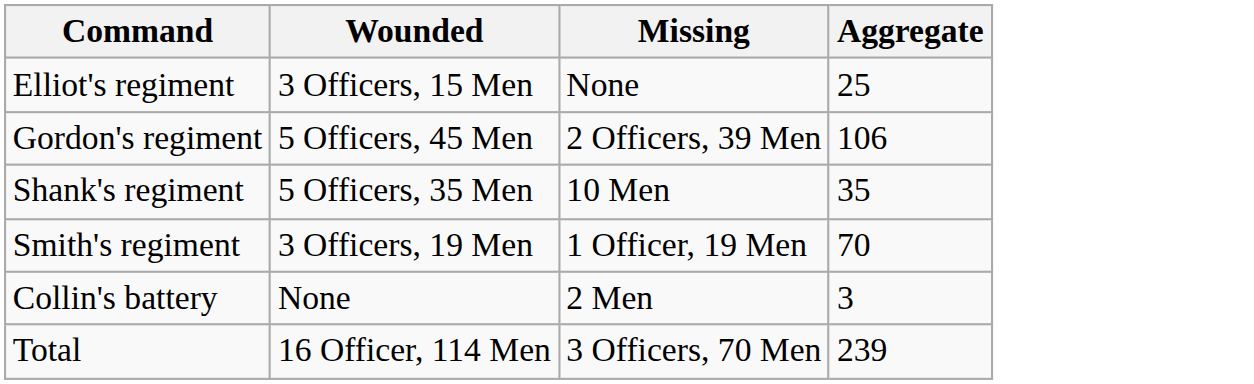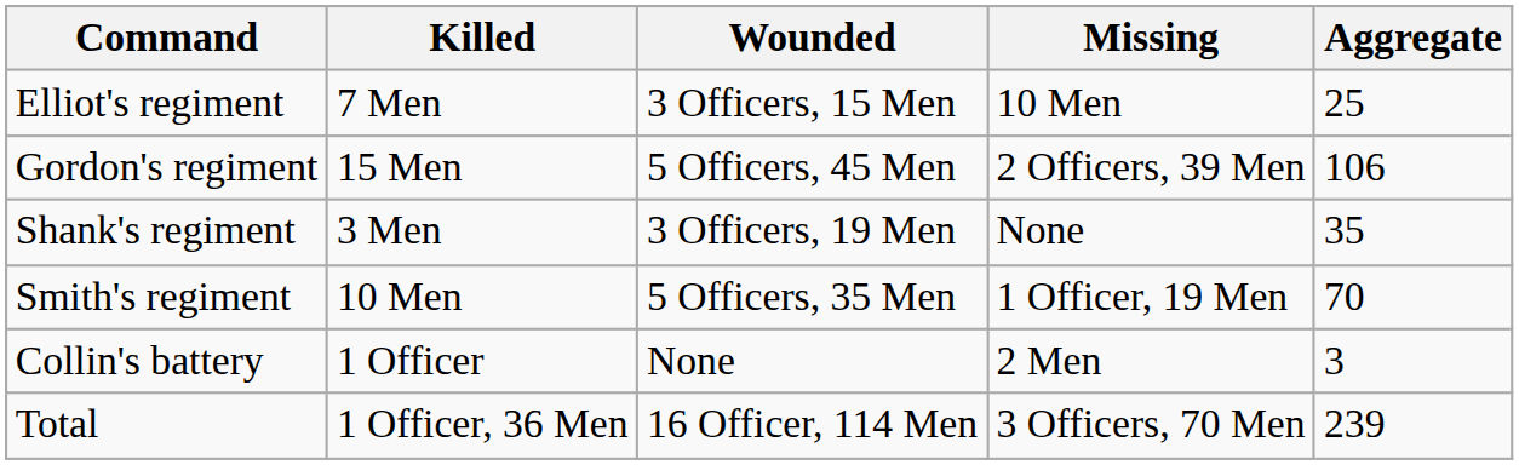+ column: Killed | 7 Men | 15 Men | 3 Men | 10 Men | 1 Officer | 1 Officer, 36 Men
Elliot's regiment | Missing: None -> 10 Men
Shank's regiment | Wounded: 5 Officers, 35 Men -> 3 Officers, 19 Men
Shank's regiment | Missing: 10 Men -> None
Smith's regiment | Wounded: 3 Officers, 19 Men -> 5 Officers, 35 Men
